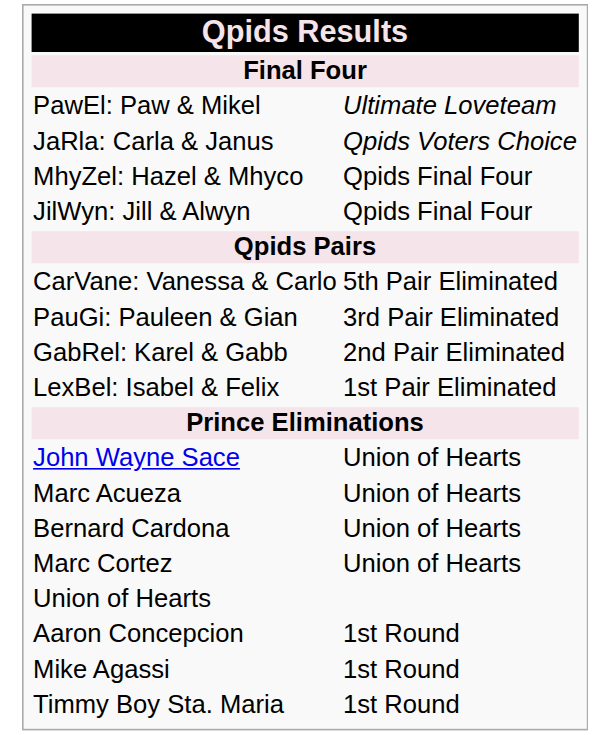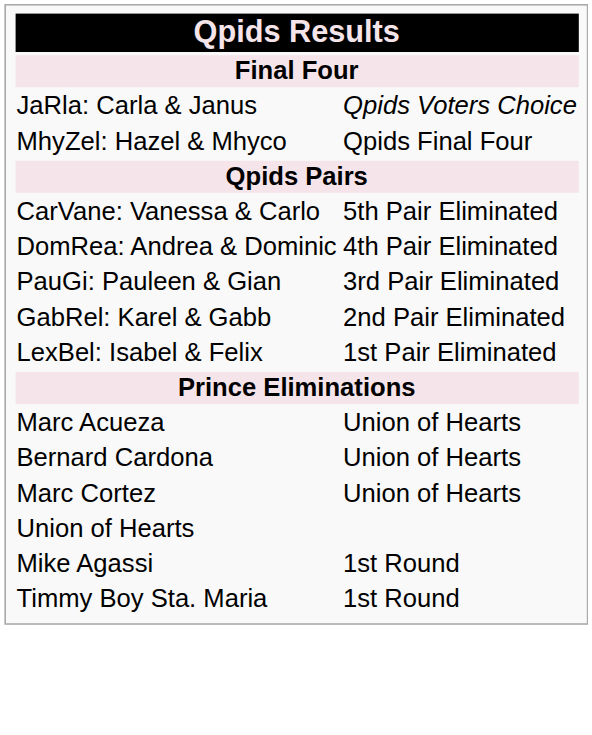- row: PawEl: Paw & Mikel | Ultimate Loveteam
- row: JilWyn: Jill & Alwyn | Qpids Final Four
+ row: DomRea: Andrea & Dominic | 4th Pair Eliminated
- row: John Wayne Sace | Union of Hearts
- row: Aaron Concepcion | 1st Round
